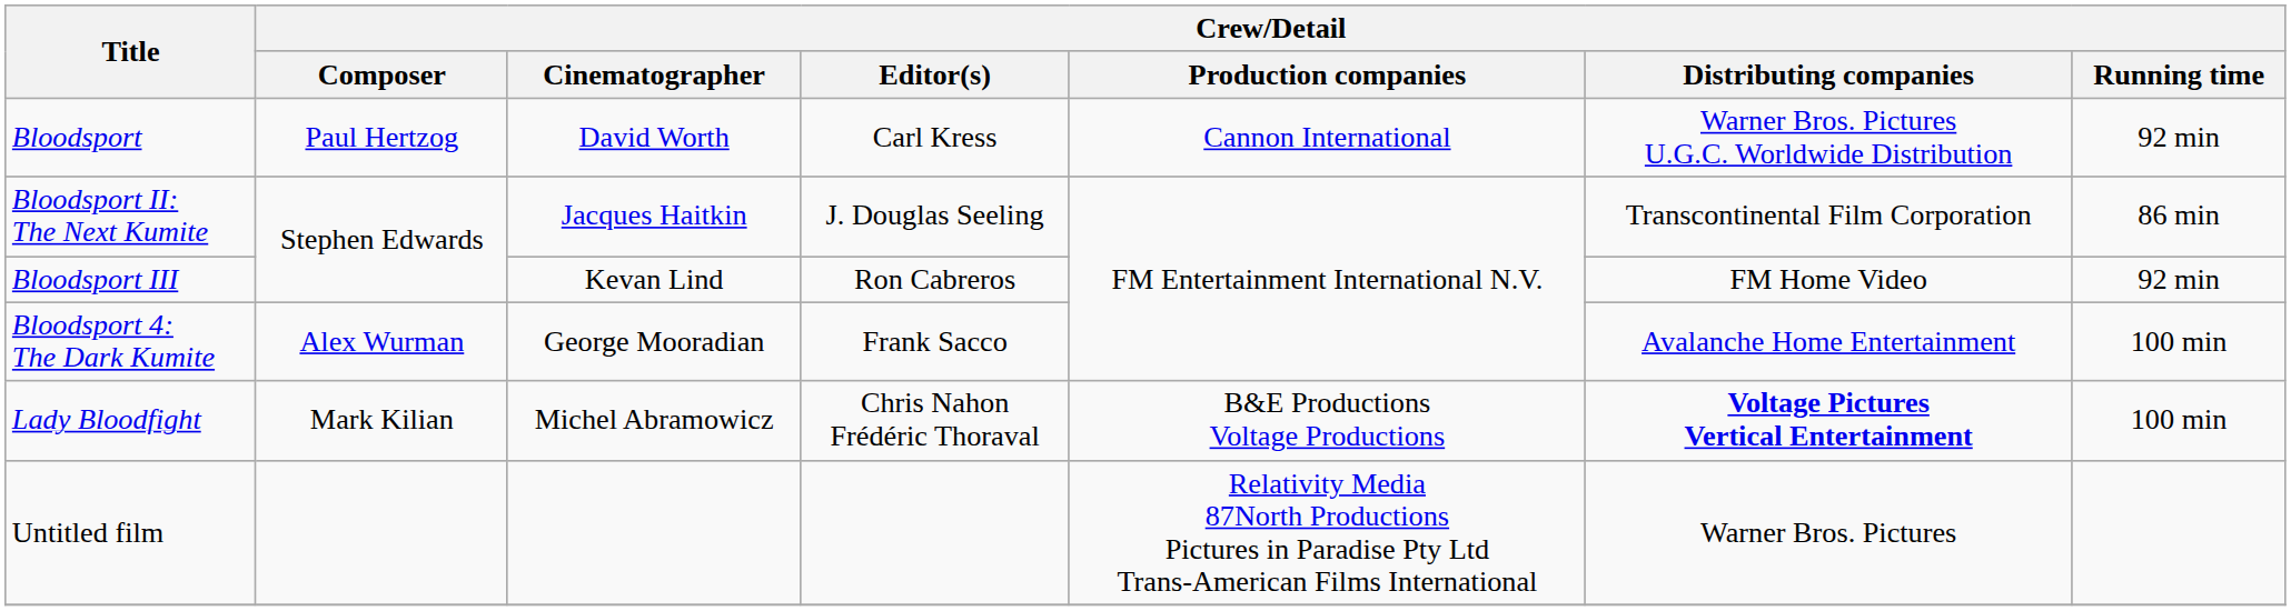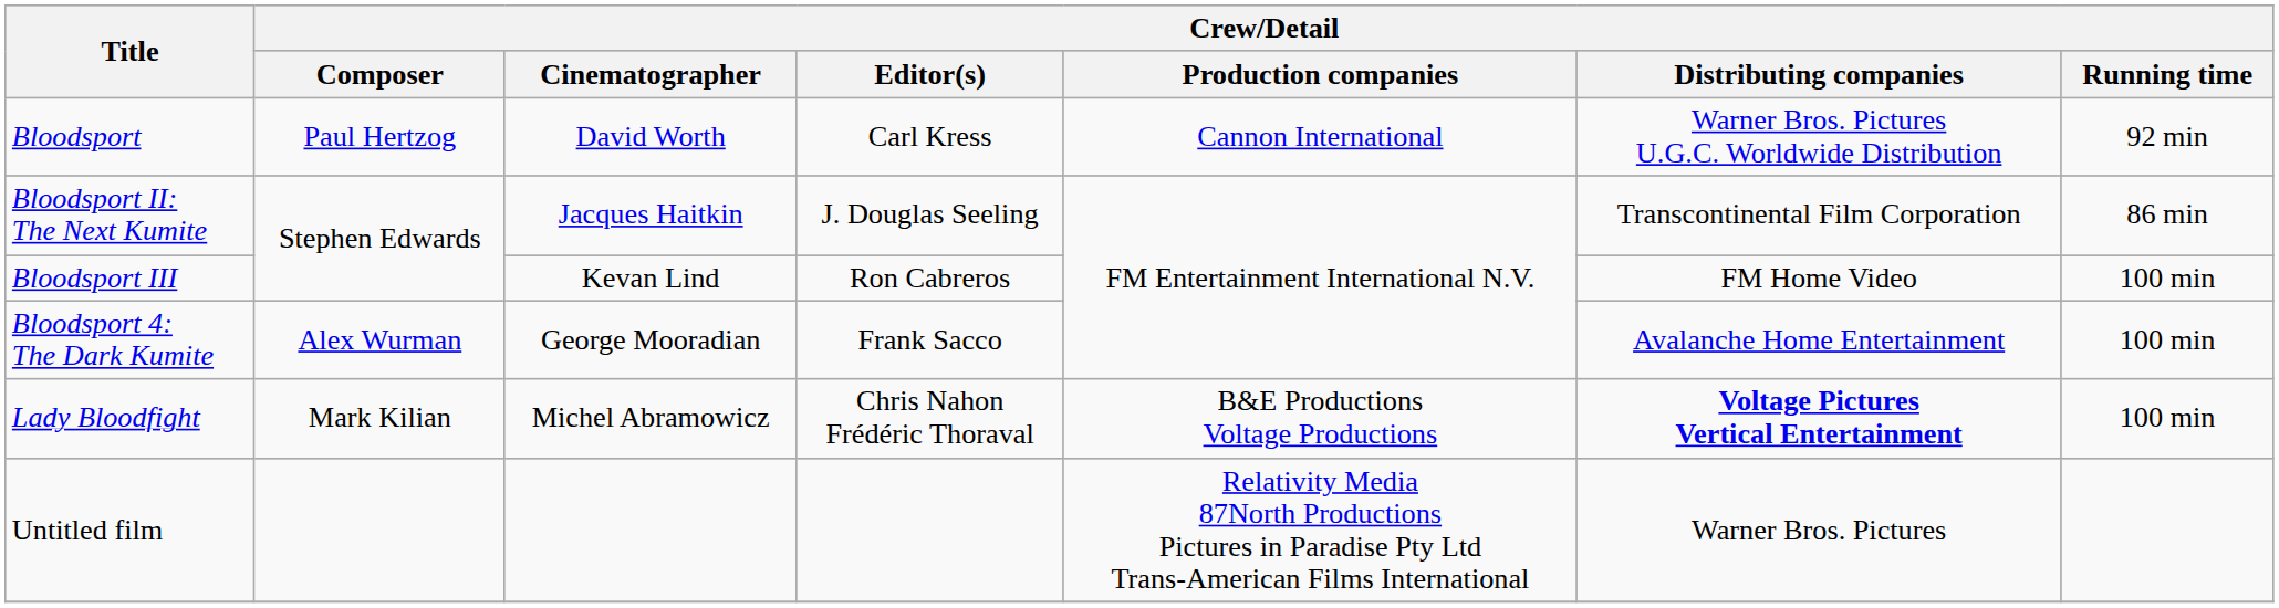Bloodsport III | Crew/Detail / Running time: 92 min -> 100 min
